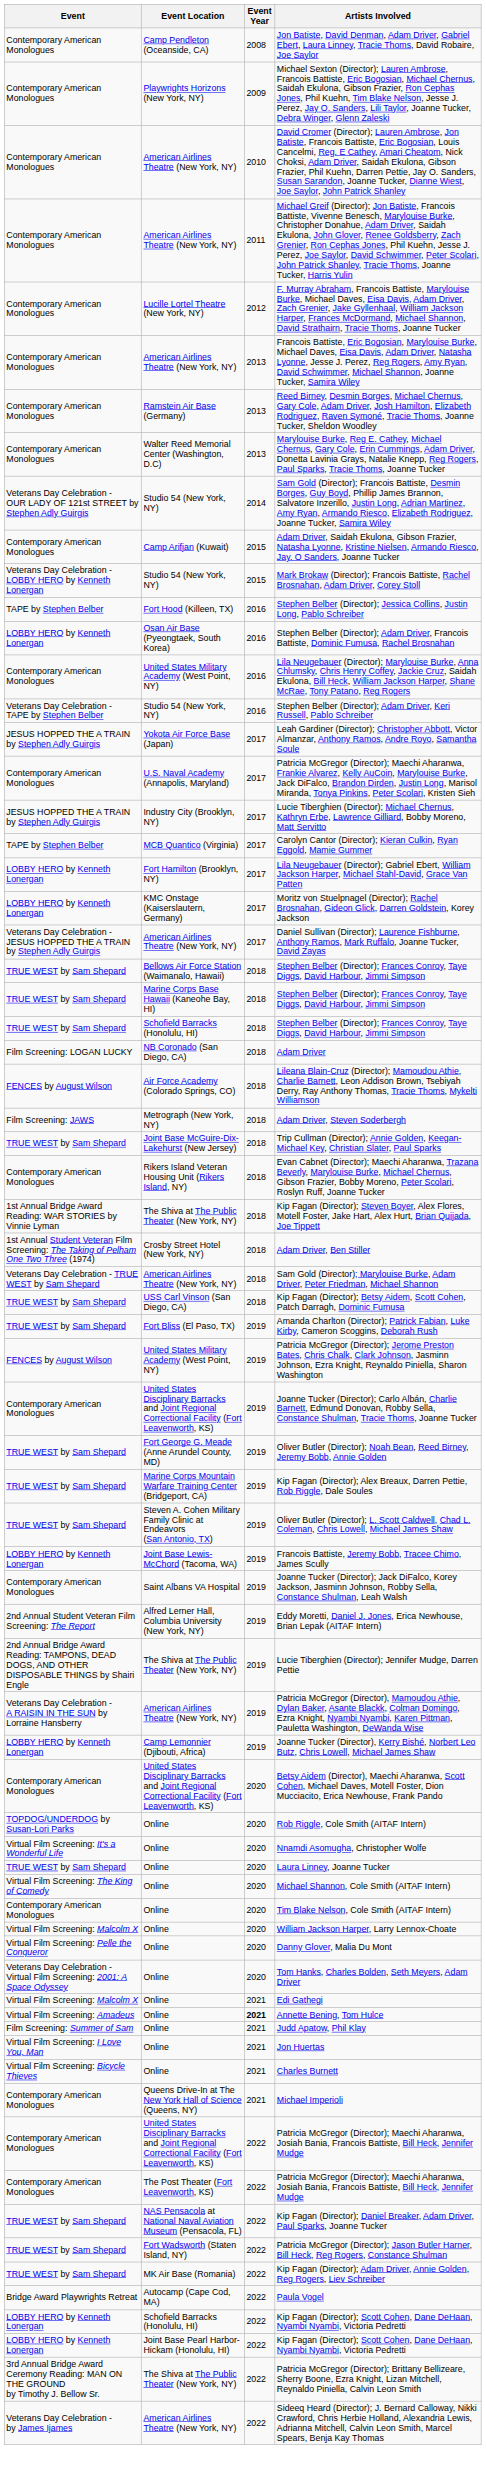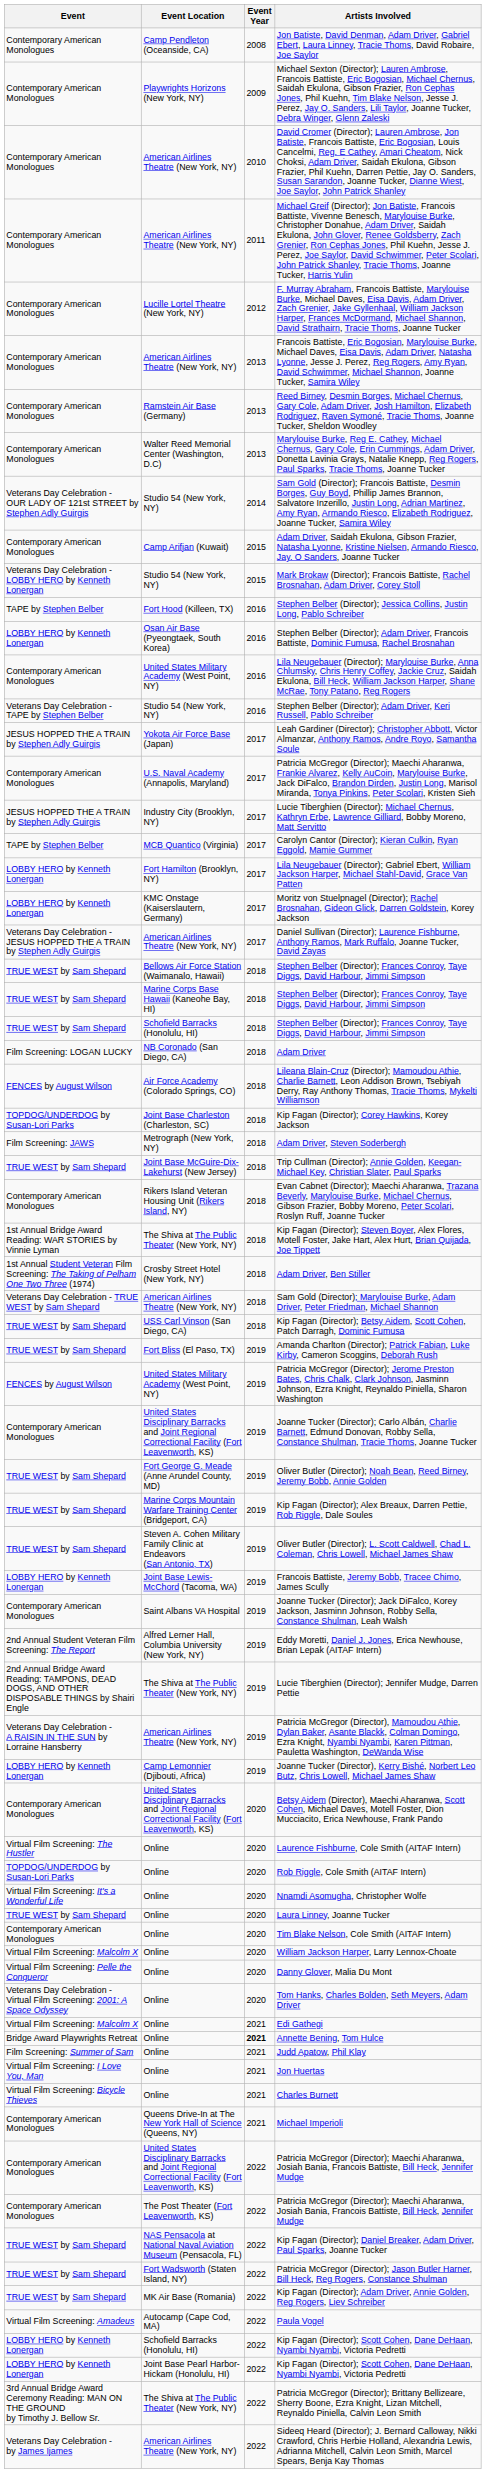+ row: TOPDOG/UNDERDOG by Susan-Lori Parks | Joint Base Charleston (Charleston, SC) | 2018 | Kip Fagan (Director); Corey Hawkins, Korey Jackson
+ row: Virtual Film Screening: The Hustler | Online | 2020 | Laurence Fishburne, Cole Smith (AITAF Intern)
- row: Virtual Film Screening: The King of Comedy | Online | 2020 | Michael Shannon, Cole Smith (AITAF Intern)
Annette Bening, Tom Hulce | Event: Virtual Film Screening: Amadeus -> Bridge Award Playwrights Retreat
Paula Vogel | Event: Bridge Award Playwrights Retreat -> Virtual Film Screening: Amadeus
